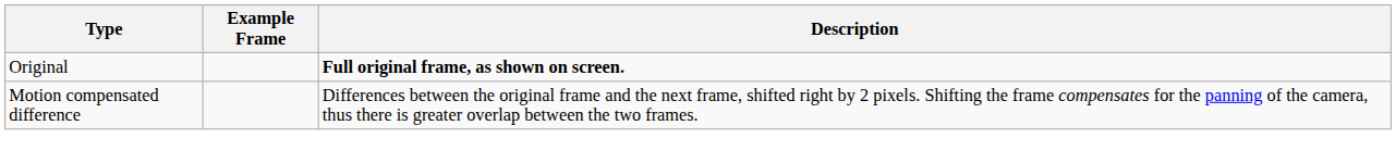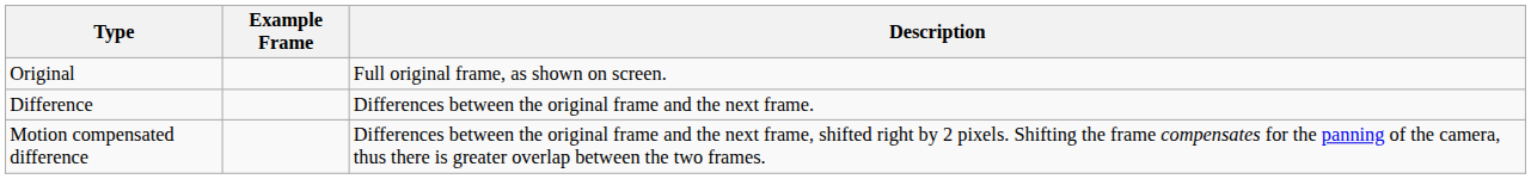Original | Description: bold -> normal
+ row: Difference | Differences between the original frame and the next frame.
